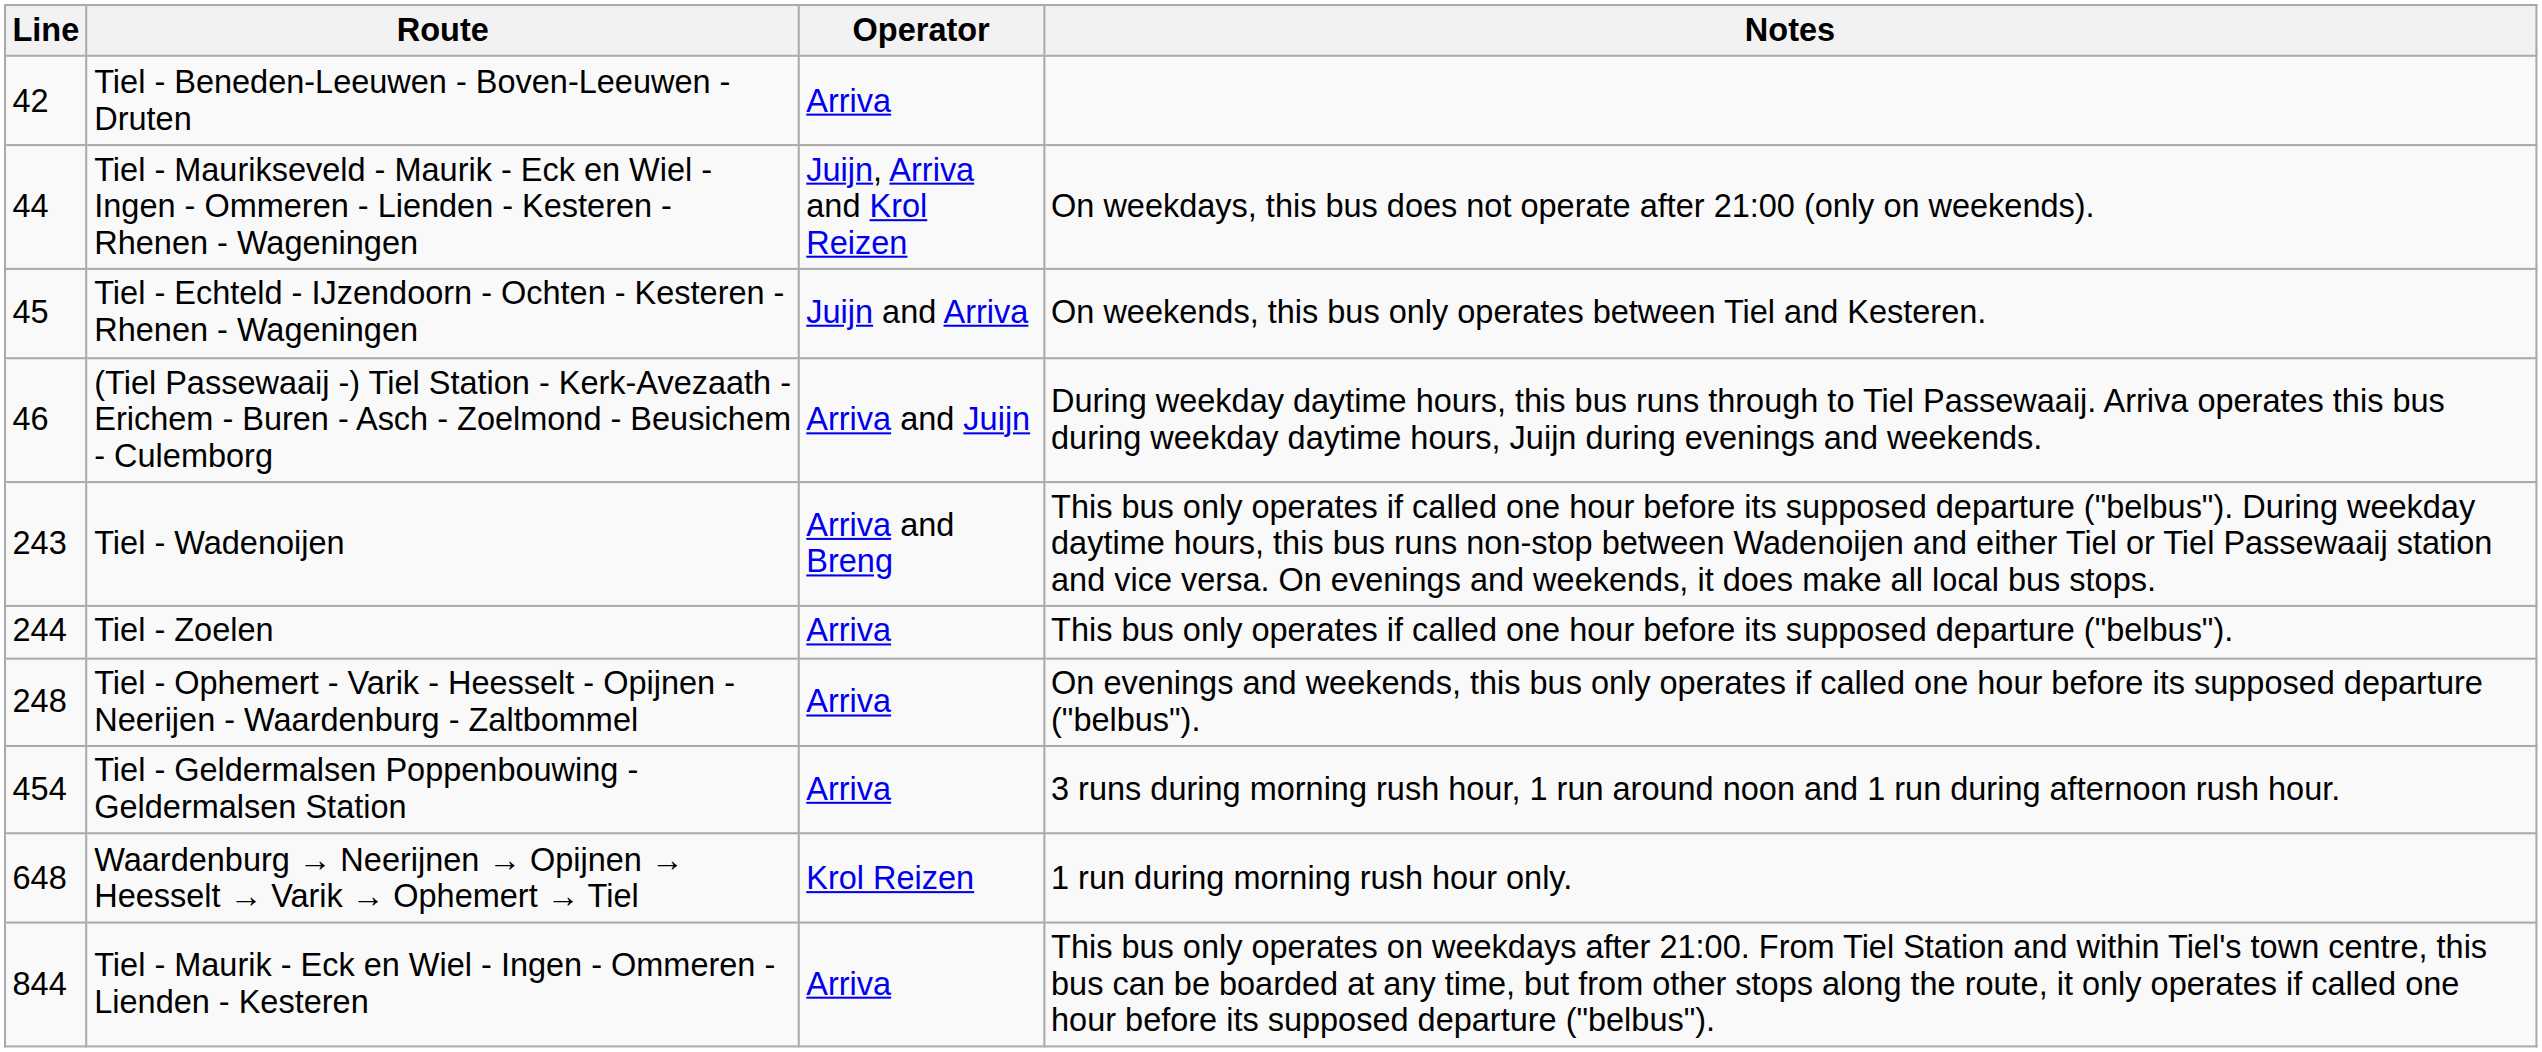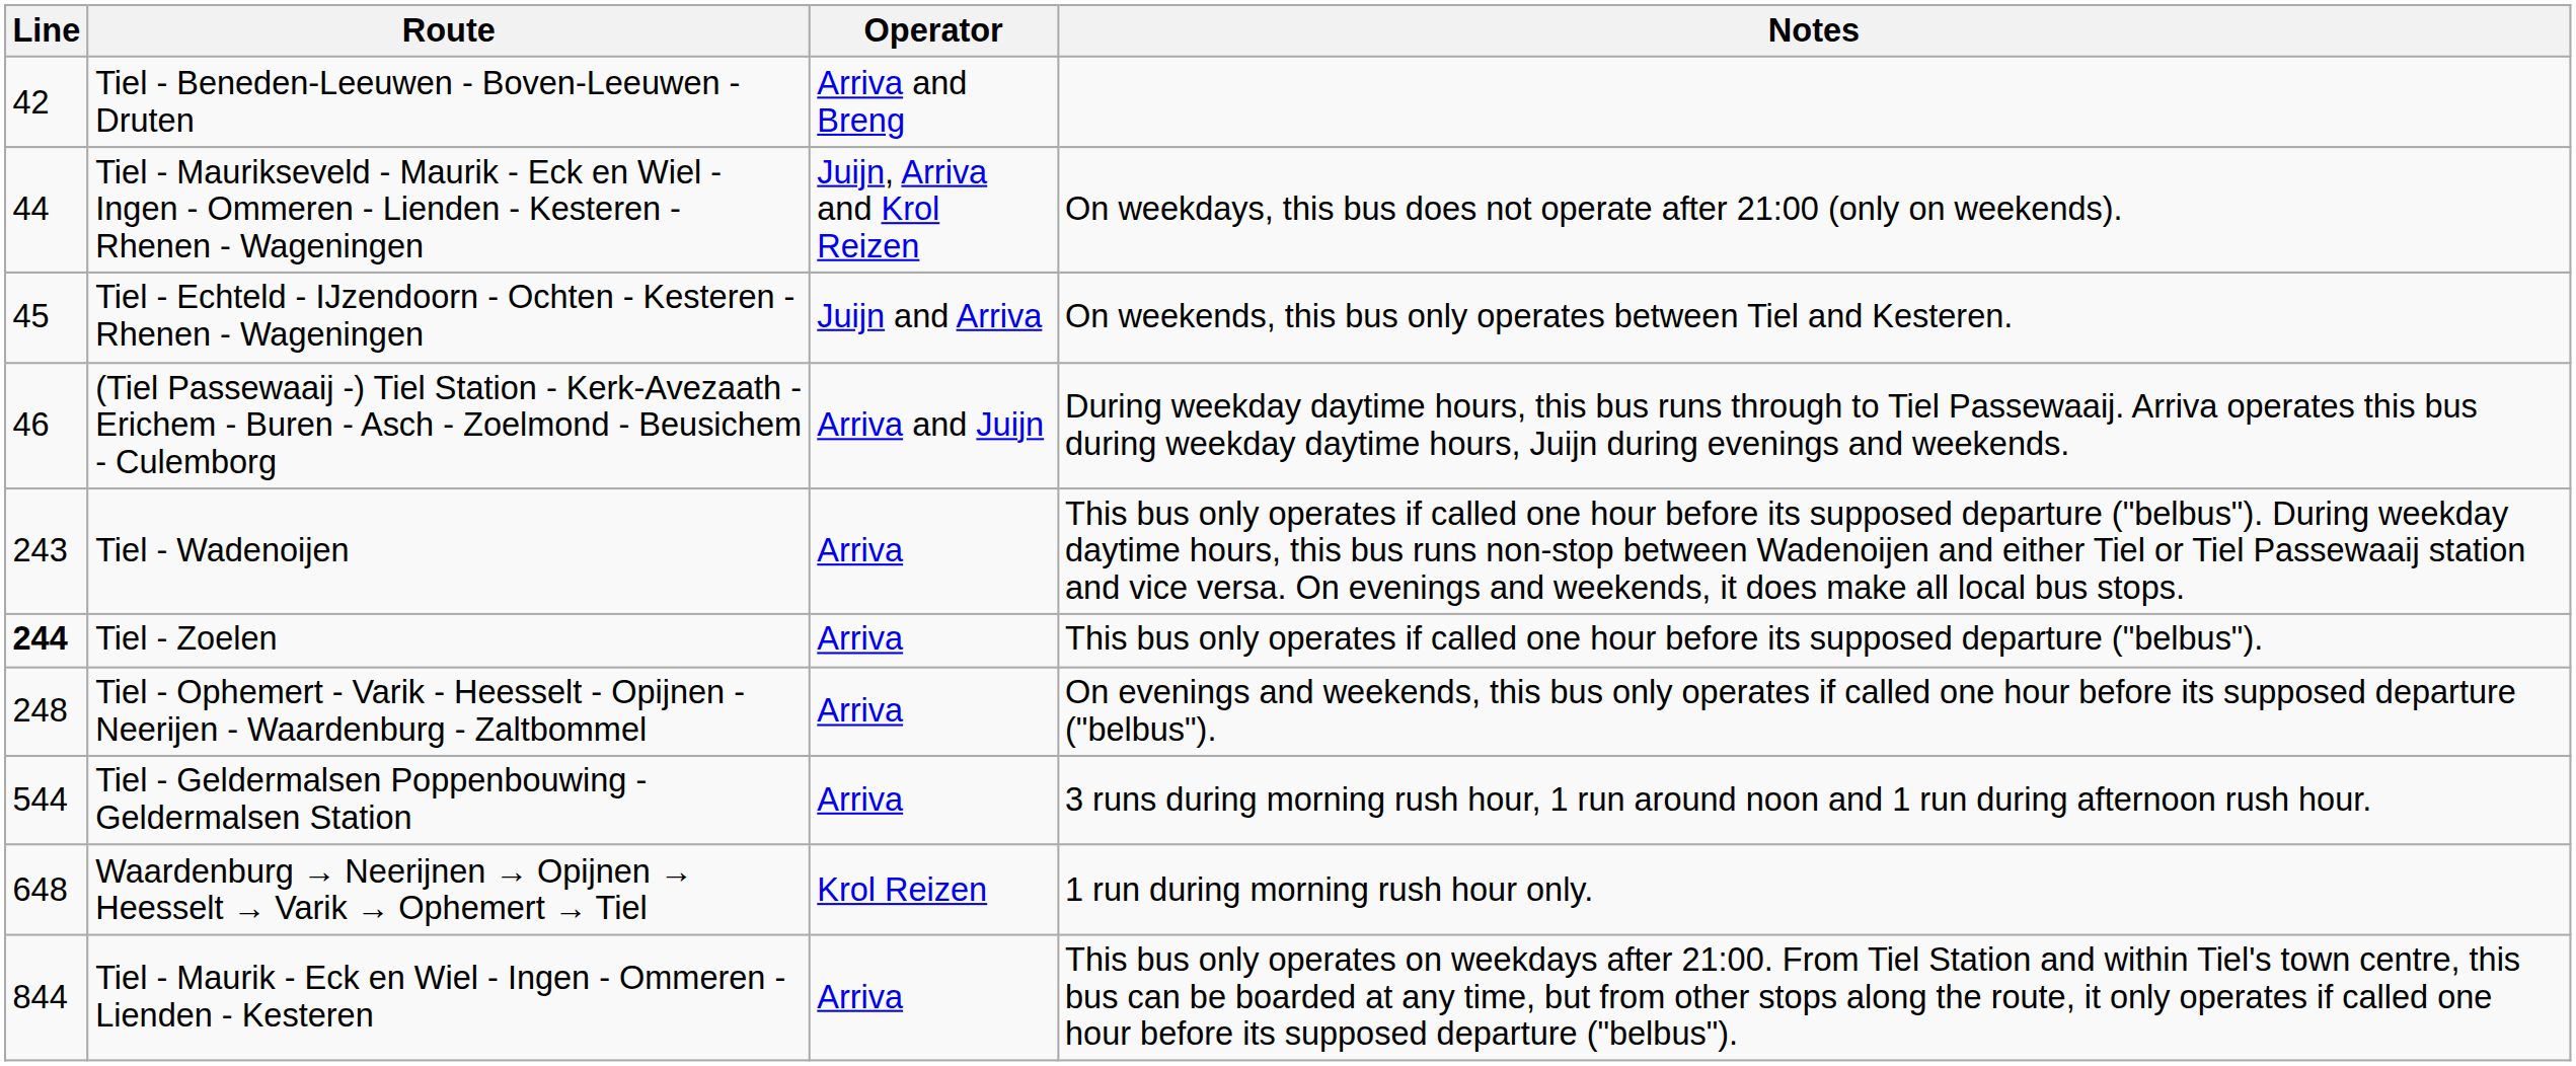Tiel - Beneden-Leeuwen - Boven-Leeuwen - Druten | Operator: Arriva -> Arriva and Breng
Tiel - Wadenoijen | Operator: Arriva and Breng -> Arriva
Tiel - Zoelen | Line: normal -> bold
Tiel - Geldermalsen Poppenbouwing - Geldermalsen Station | Line: 454 -> 544
